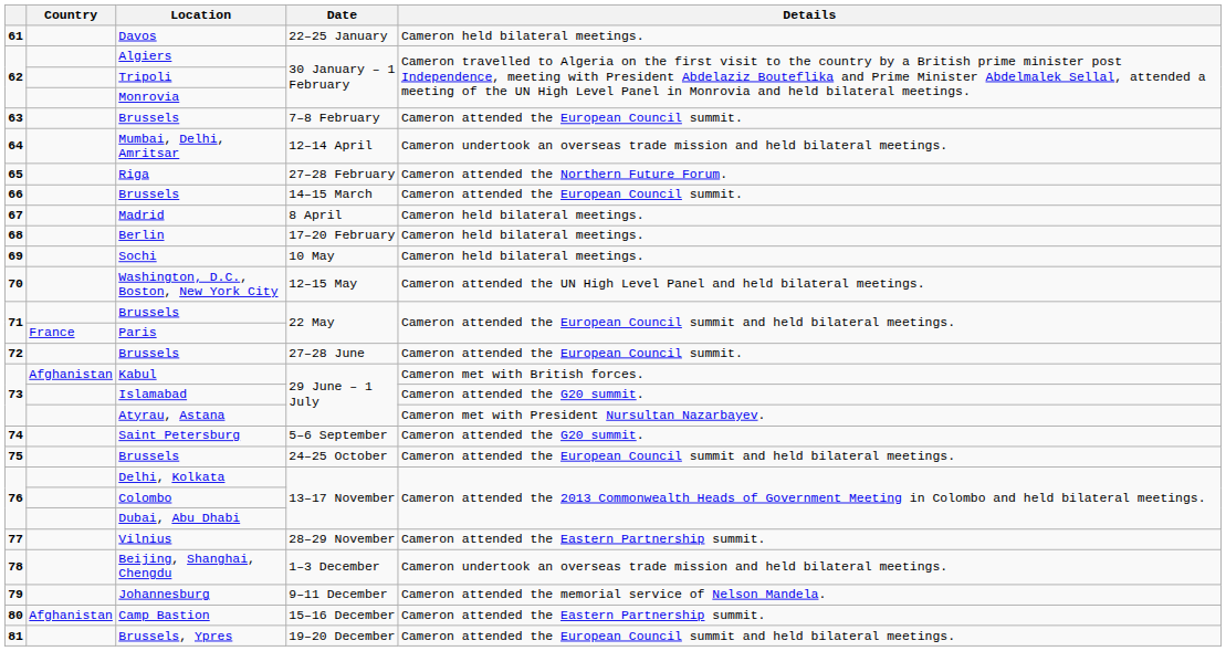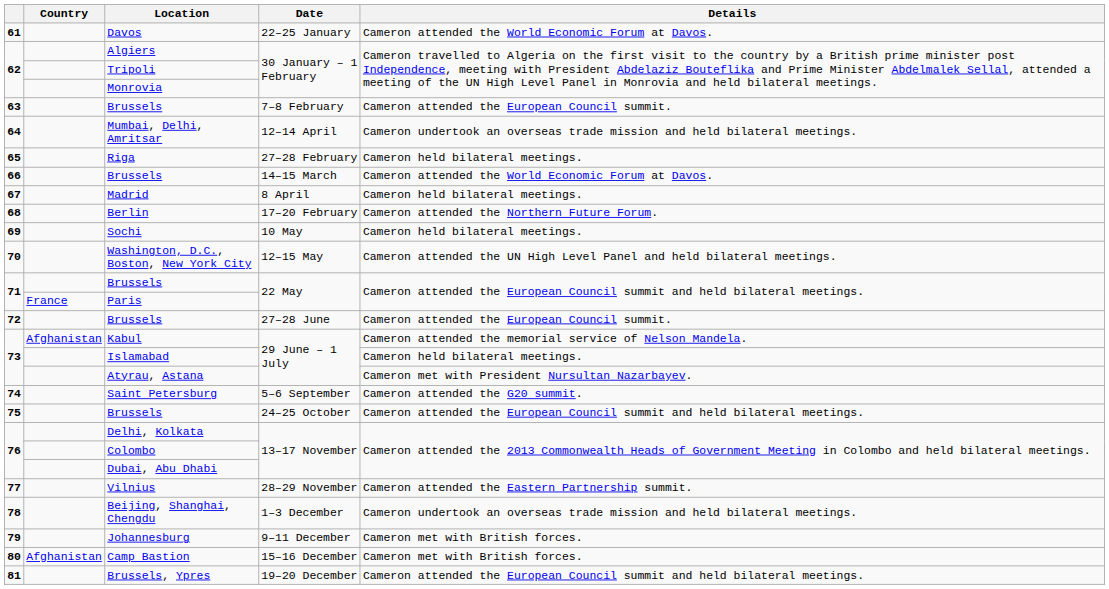Davos | Details: Cameron held bilateral meetings. -> Cameron attended the World Economic Forum at Davos.
Riga | Details: Cameron attended the Northern Future Forum. -> Cameron held bilateral meetings.
66 / Brussels | Details: Cameron attended the European Council summit. -> Cameron attended the World Economic Forum at Davos.
Berlin | Details: Cameron held bilateral meetings. -> Cameron attended the Northern Future Forum.
Kabul | Details: Cameron met with British forces. -> Cameron attended the memorial service of Nelson Mandela.
Islamabad | Details: Cameron attended the G20 summit. -> Cameron held bilateral meetings.
Johannesburg | Details: Cameron attended the memorial service of Nelson Mandela. -> Cameron met with British forces.
Camp Bastion | Details: Cameron attended the Eastern Partnership summit. -> Cameron met with British forces.
